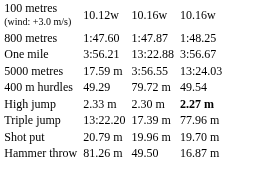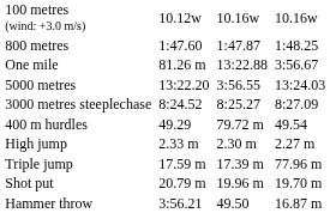One mile | column 3: 3:56.21 -> 81.26 m
5000 metres | column 3: 17.59 m -> 13:22.20
+ row: 3000 metres steeplechase | 8:24.52 | 8:25.27 | 8:27.09
High jump | column 7: bold -> normal
Triple jump | column 3: 13:22.20 -> 17.59 m
Hammer throw | column 3: 81.26 m -> 3:56.21
